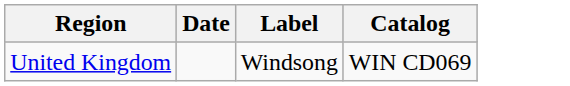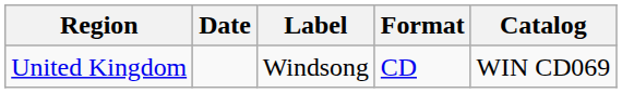+ column: Format | CD
